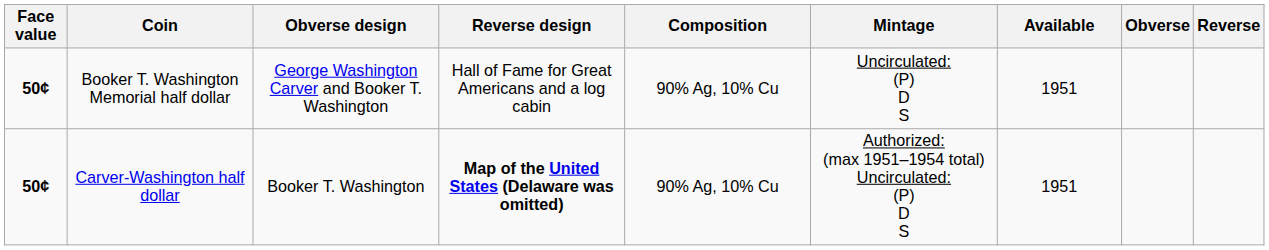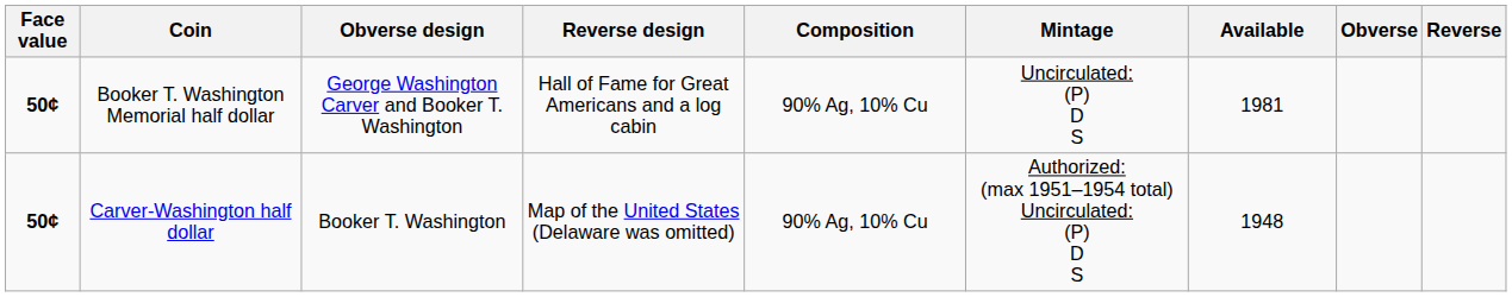Booker T. Washington Memorial half dollar | Available: 1951 -> 1981
Carver-Washington half dollar | Reverse design: bold -> normal
Carver-Washington half dollar | Available: 1951 -> 1948
